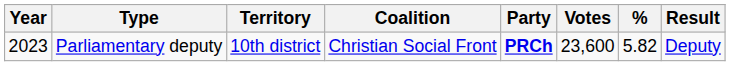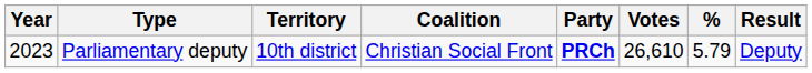Parliamentary deputy | Votes: 23,600 -> 26,610
Parliamentary deputy | %: 5.82 -> 5.79
